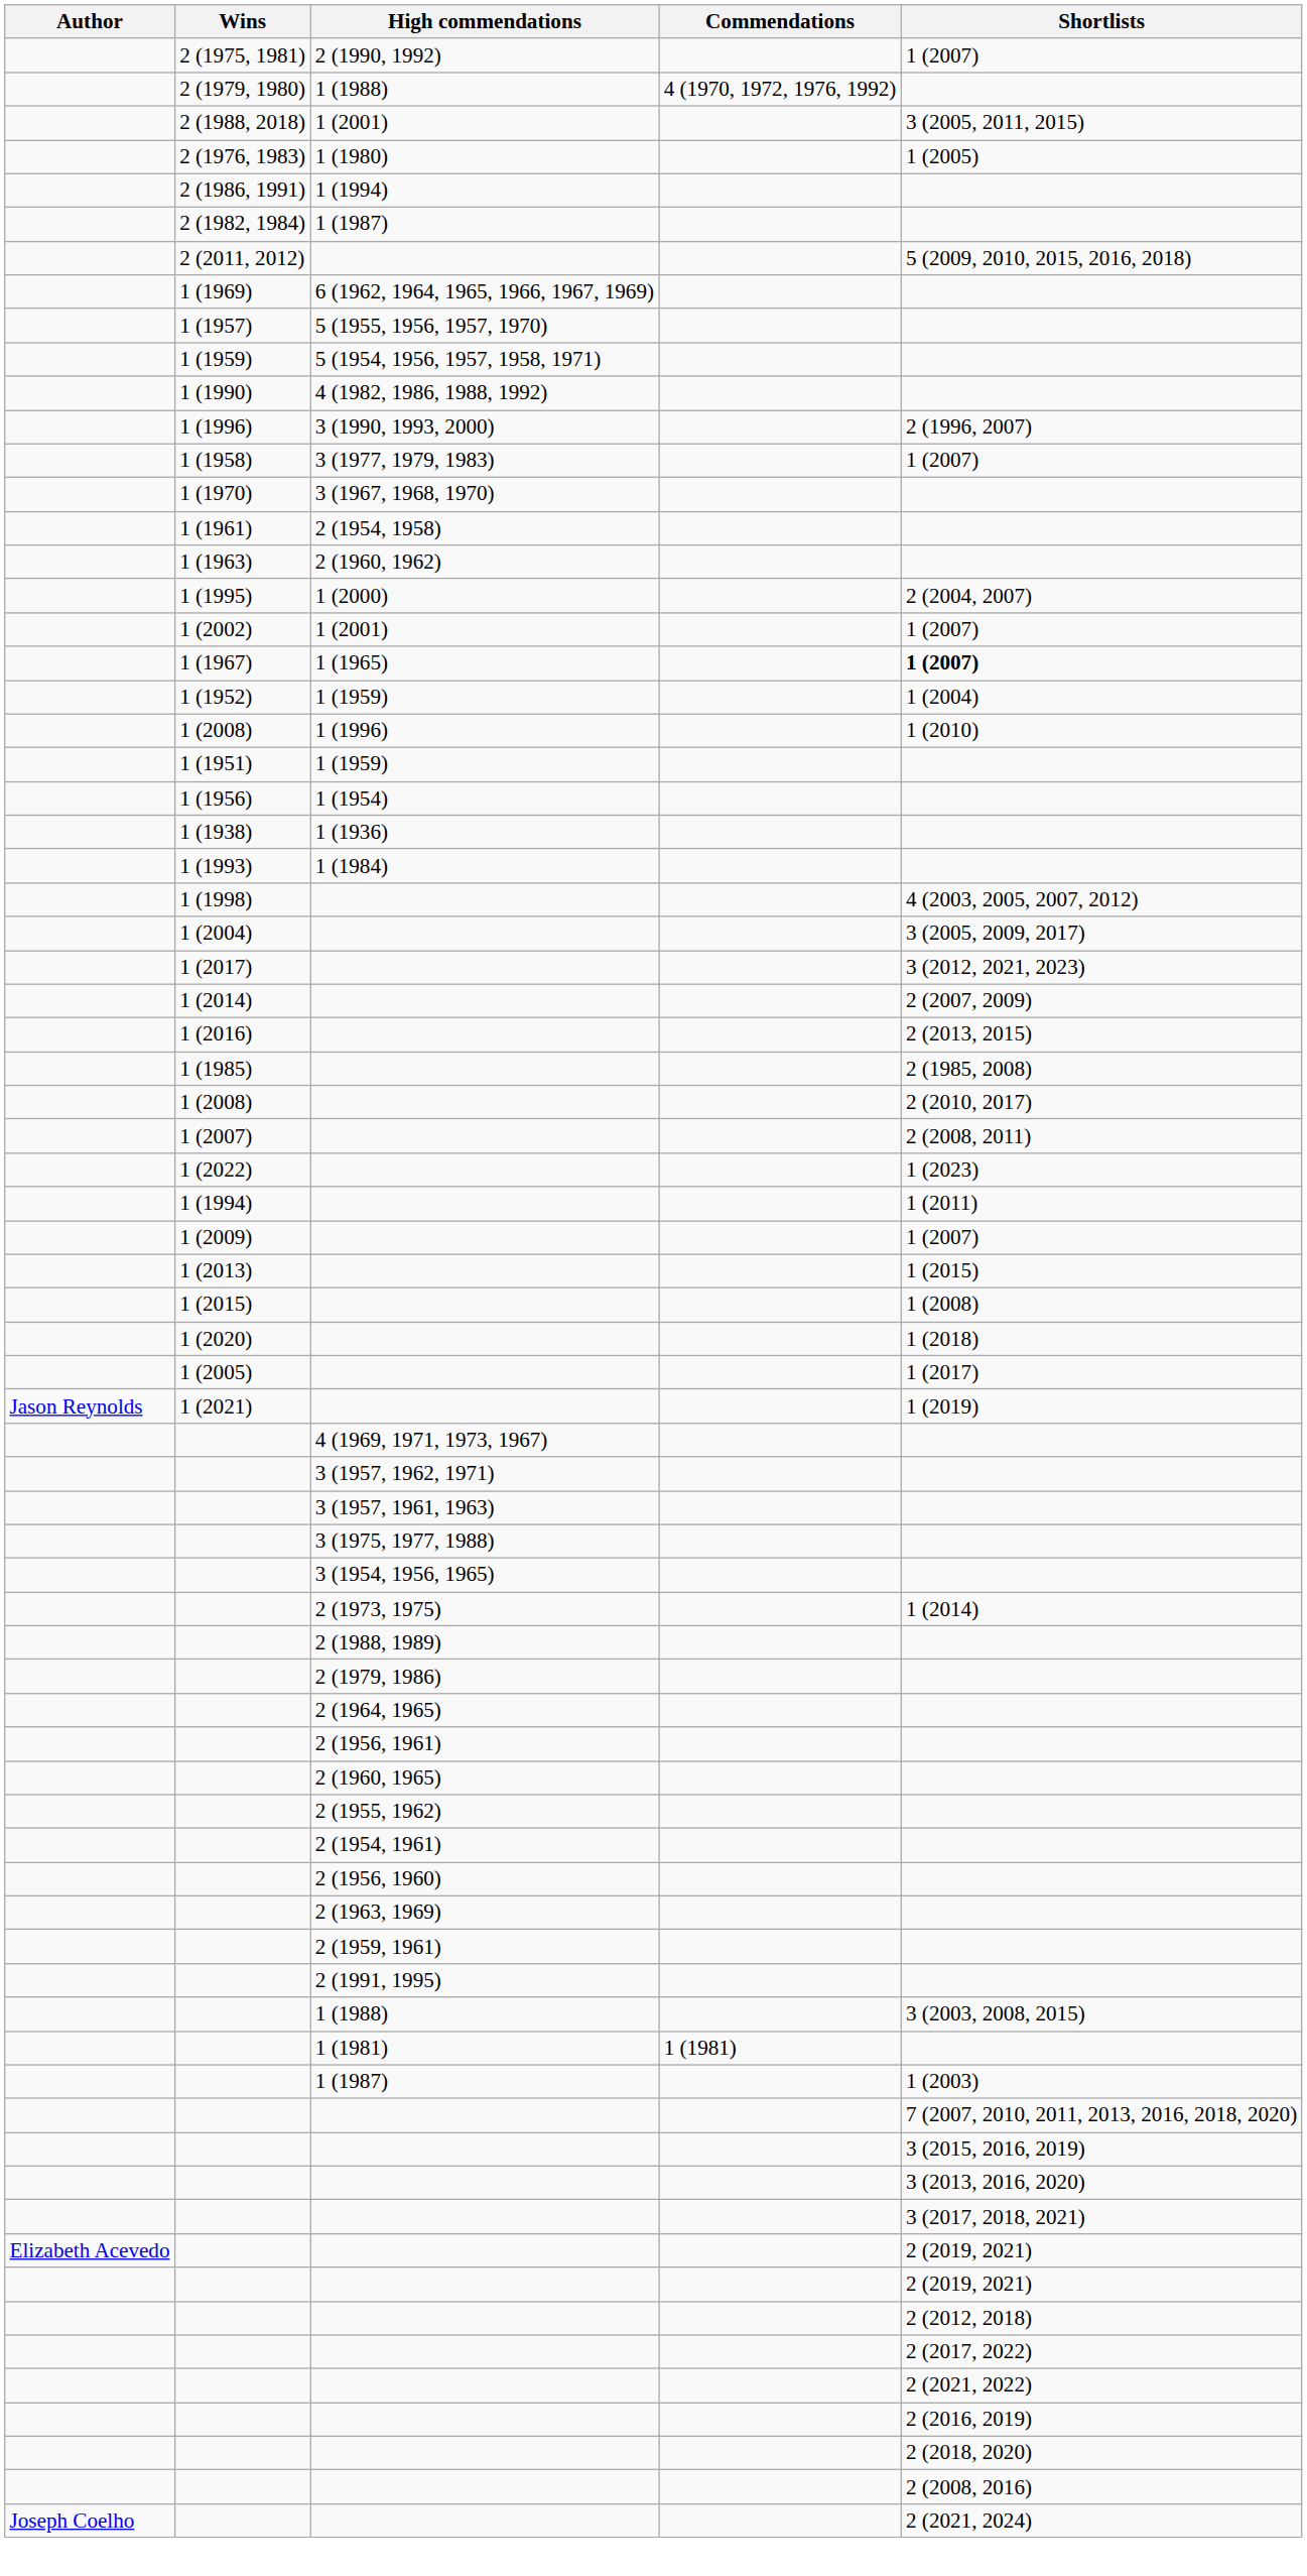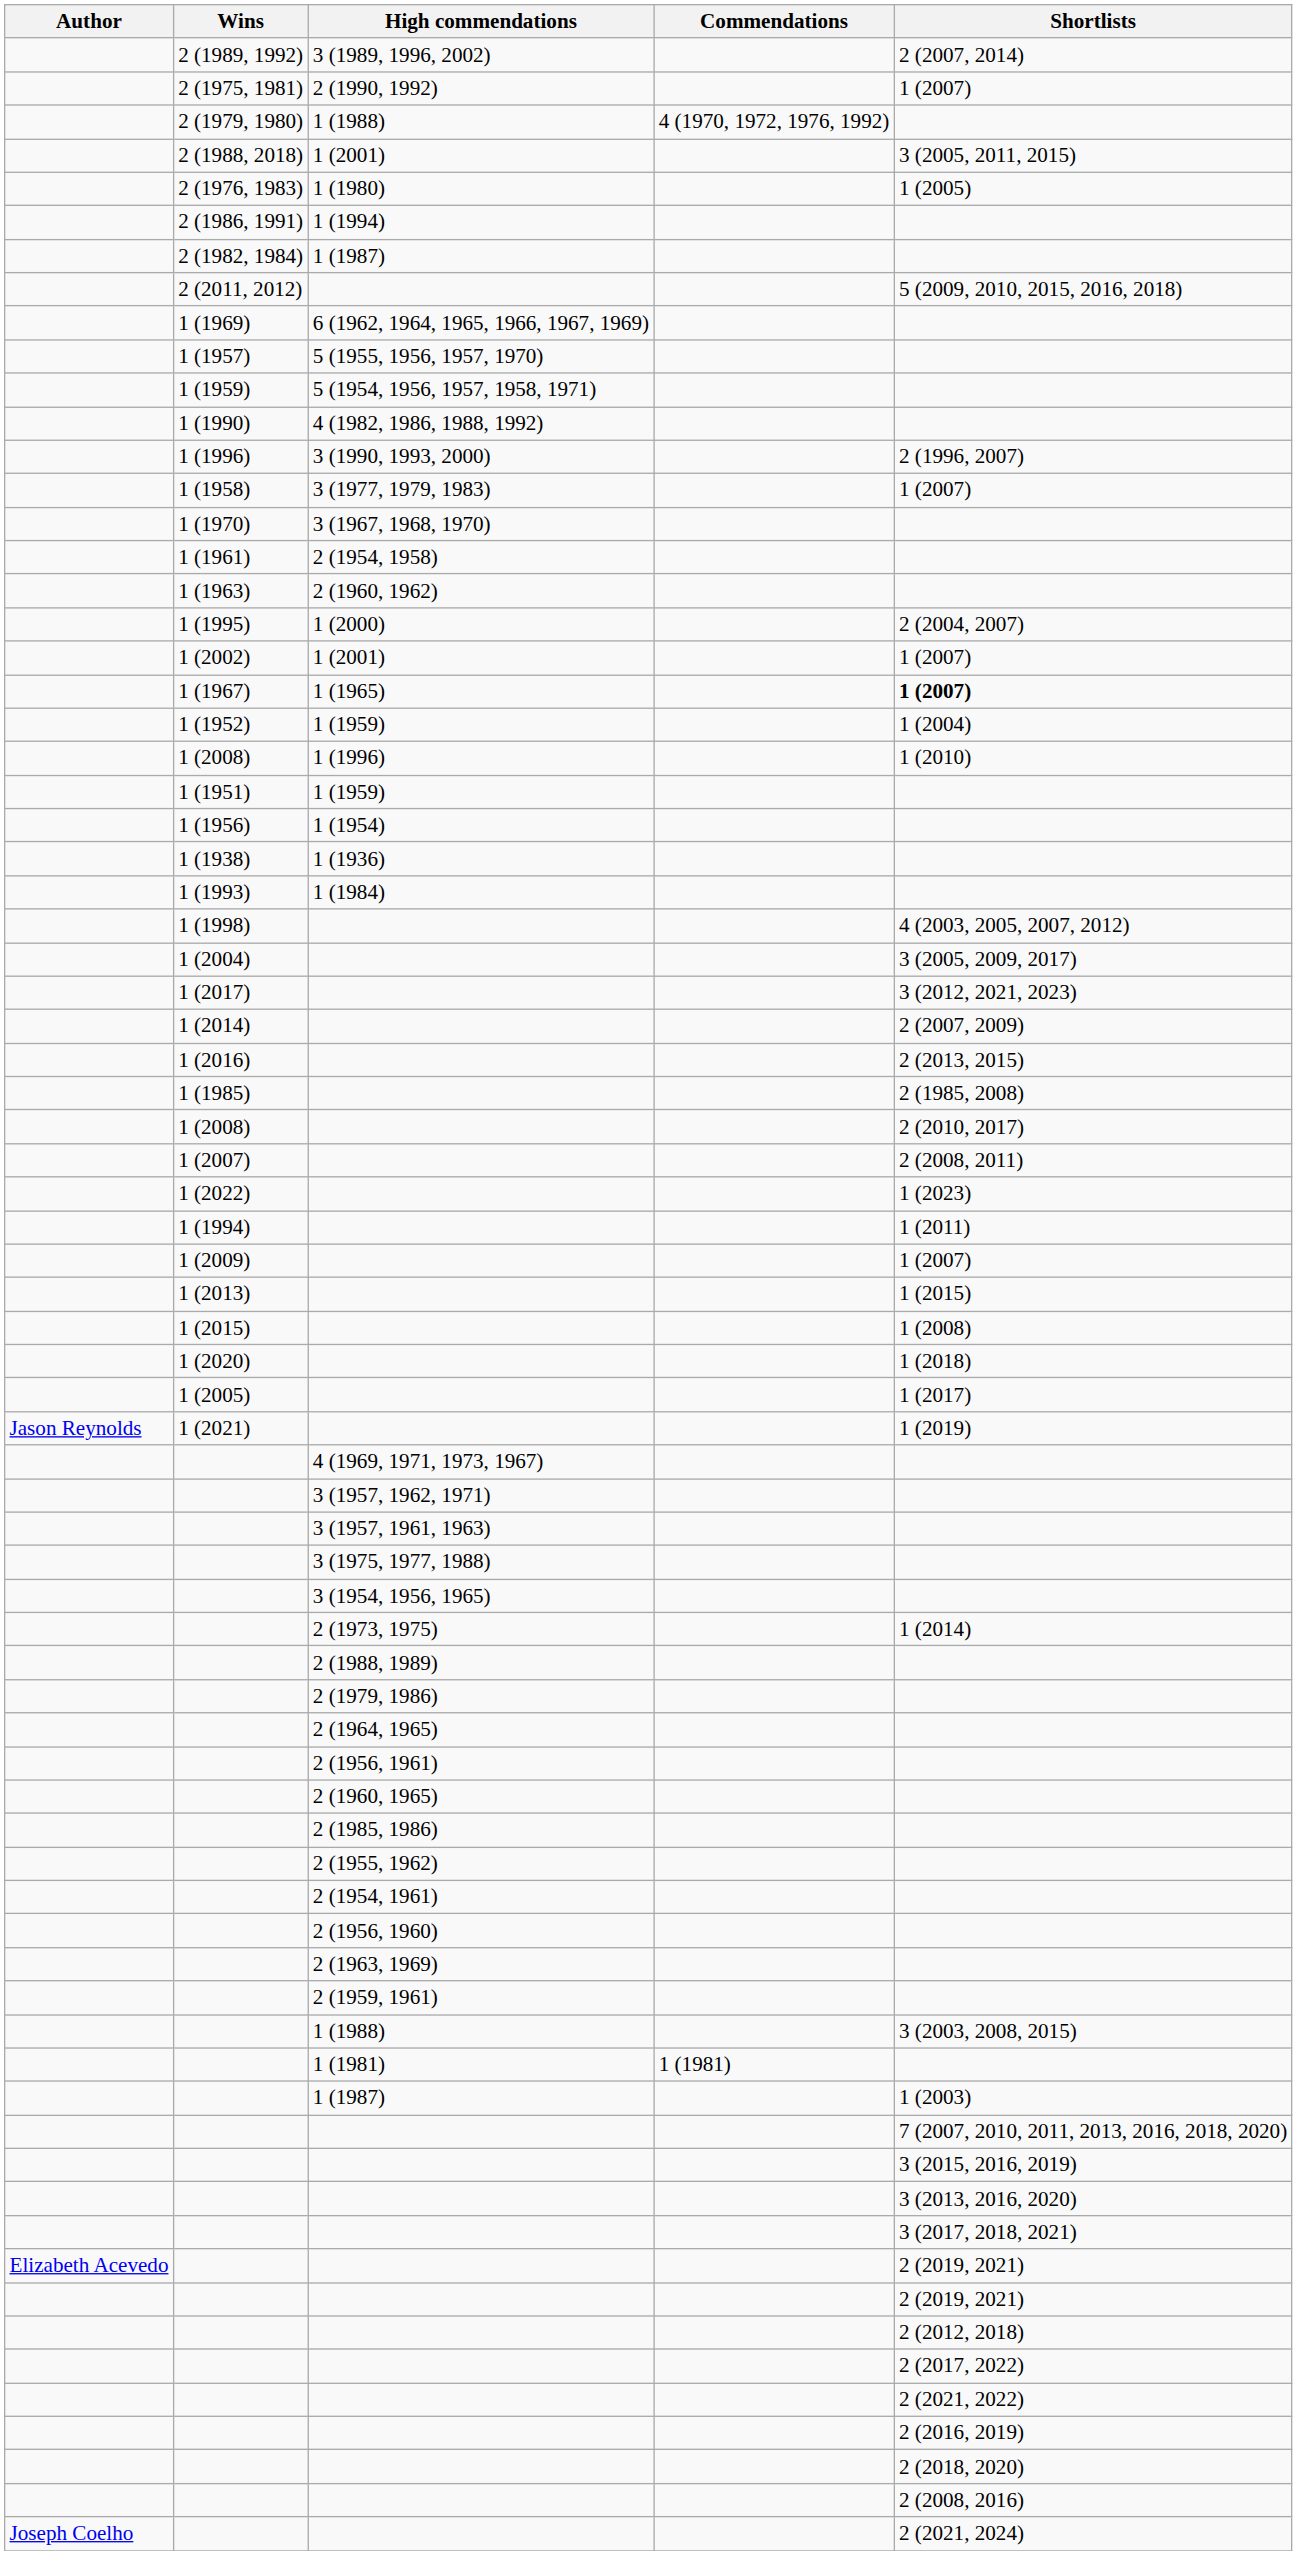+ row: 2 (1989, 1992) | 3 (1989, 1996, 2002) | 2 (2007, 2014)
+ row: 2 (1985, 1986)
- row: 2 (1991, 1995)
